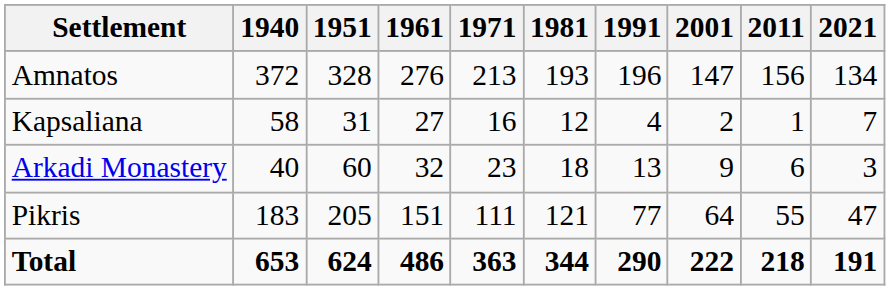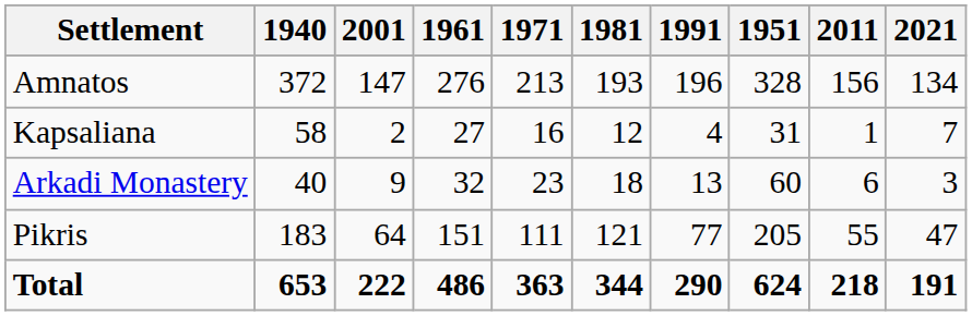columns swapped: 1951 <-> 2001
